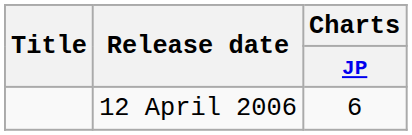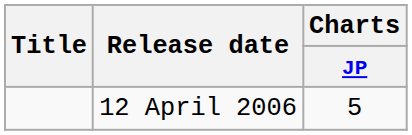12 April 2006 | Charts / JP: 6 -> 5
